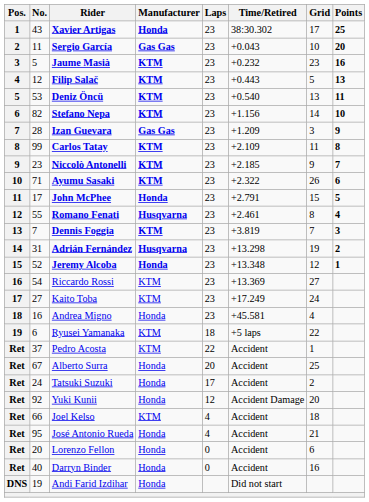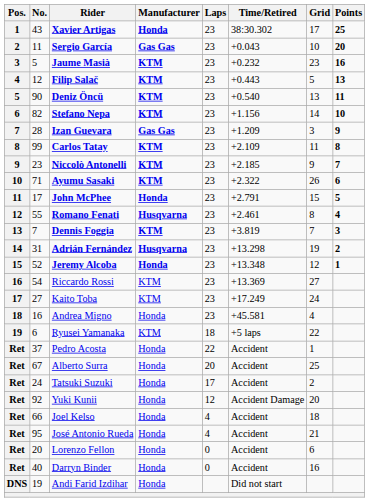Deniz Öncü | No.: 53 -> 90
Pedro Acosta | Manufacturer: KTM -> Honda
Joel Kelso | Manufacturer: KTM -> Honda
